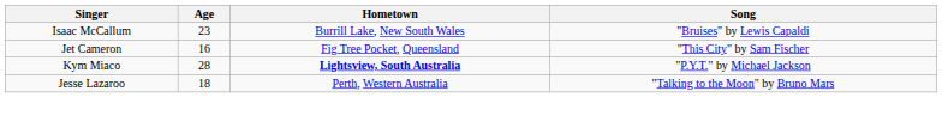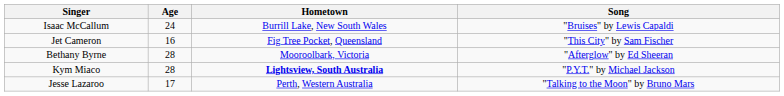Isaac McCallum | Age: 23 -> 24
+ row: Bethany Byrne | 28 | Mooroolbark, Victoria | "Afterglow" by Ed Sheeran
Jesse Lazaroo | Age: 18 -> 17
